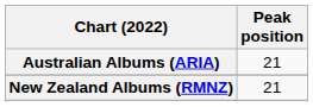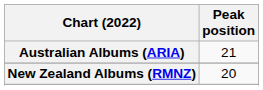New Zealand Albums (RMNZ) | Peak position: 21 -> 20
